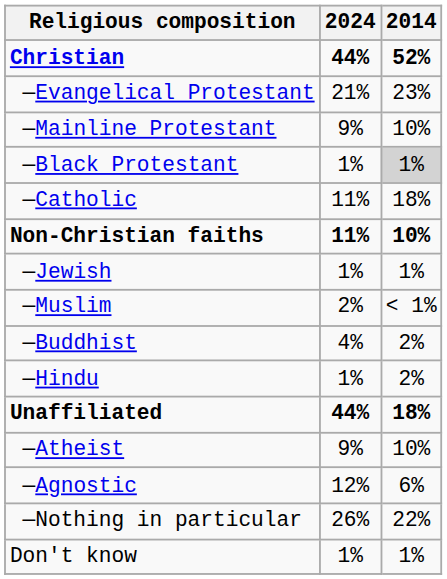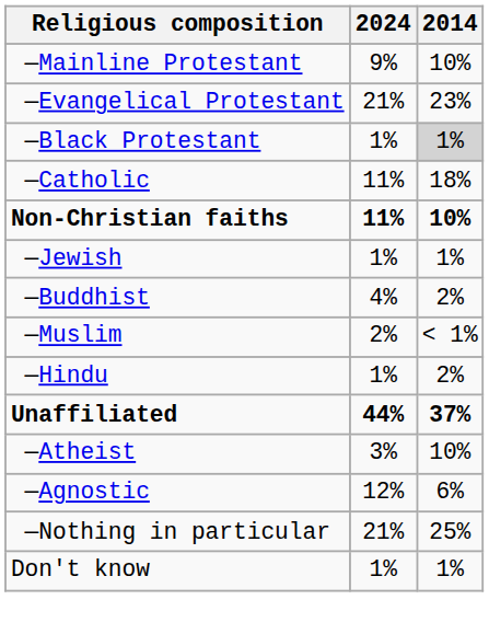- row: Christian | 44% | 52%
rows swapped: —Evangelical Protestant <-> —Mainline Protestant
rows swapped: —Muslim <-> —Buddhist
Unaffiliated | 2014: 18% -> 37%
—Atheist | 2024: 9% -> 3%
—Nothing in particular | 2024: 26% -> 21%
—Nothing in particular | 2014: 22% -> 25%
